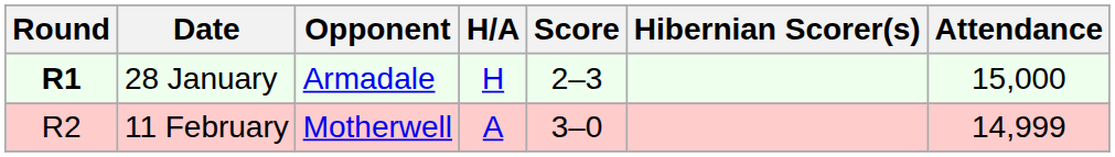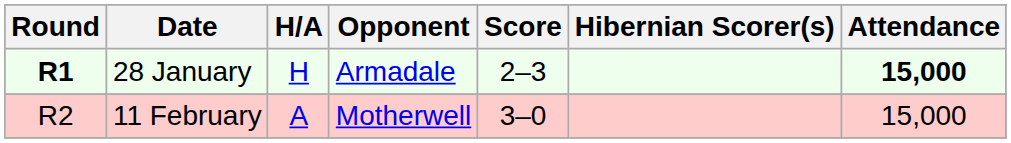columns swapped: Opponent <-> H/A
28 January | Attendance: normal -> bold
11 February | Attendance: 14,999 -> 15,000
